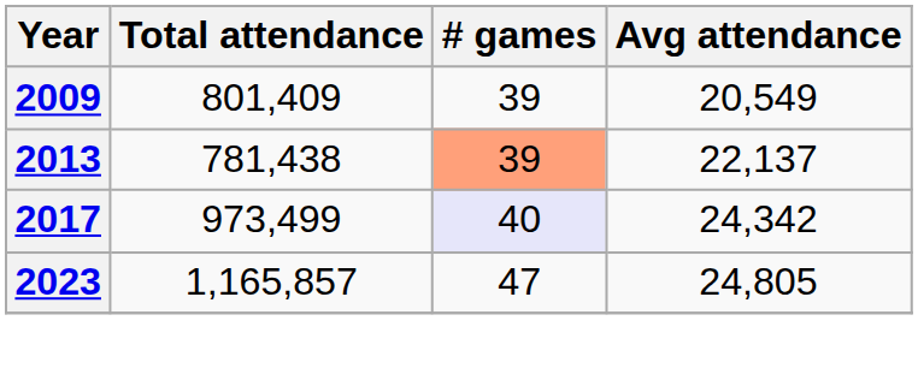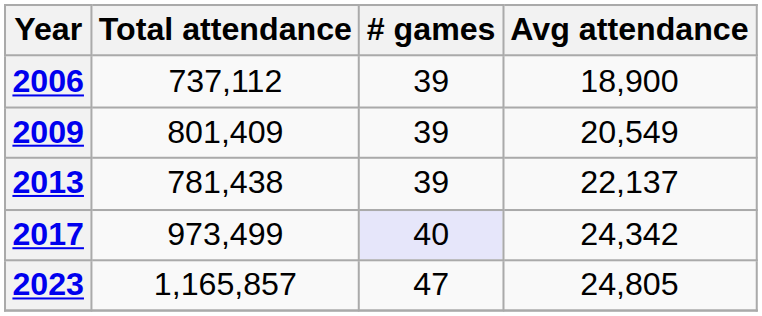+ row: 2006 | 737,112 | 39 | 18,900
2013 | # games: lightsalmon background -> no background
